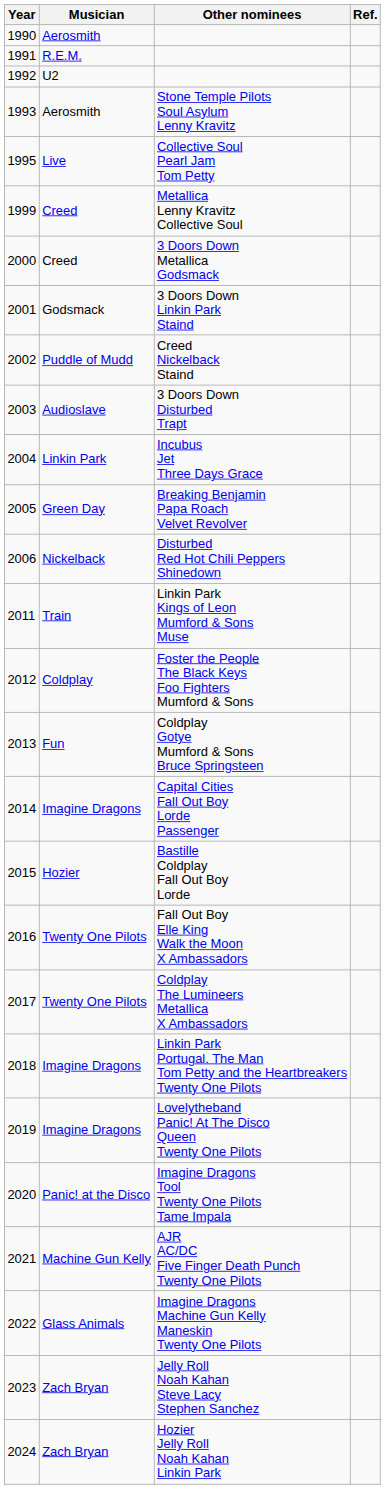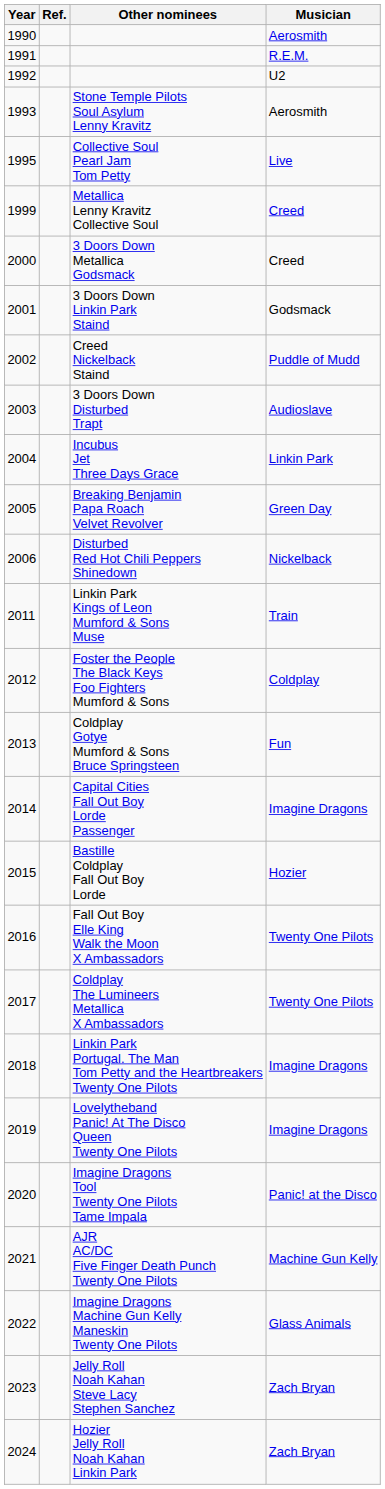columns swapped: Musician <-> Ref.
